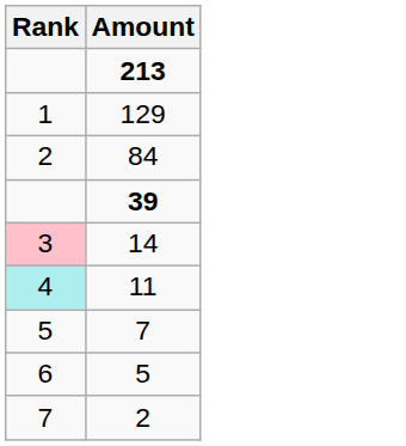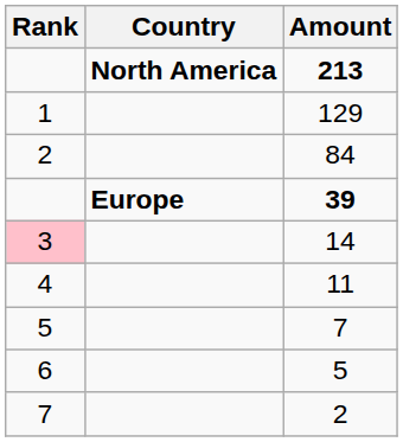+ column: Country | North America | Europe
11 | Rank: paleturquoise background -> no background
